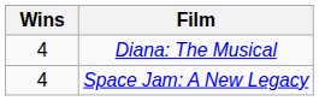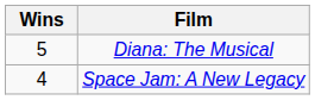Diana: The Musical | Wins: 4 -> 5
